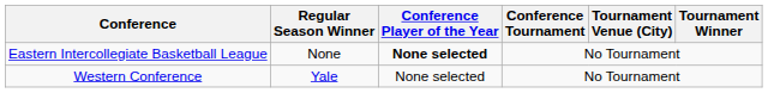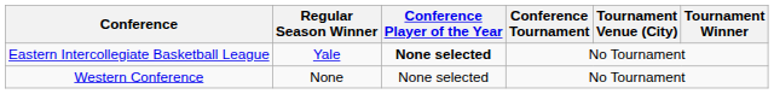Eastern Intercollegiate Basketball League | Regular Season Winner: None -> Yale
Western Conference | Regular Season Winner: Yale -> None
